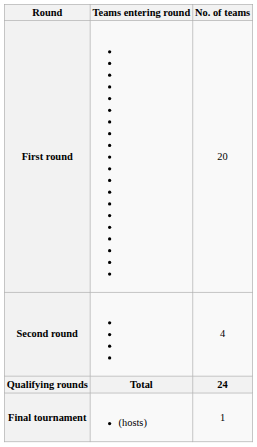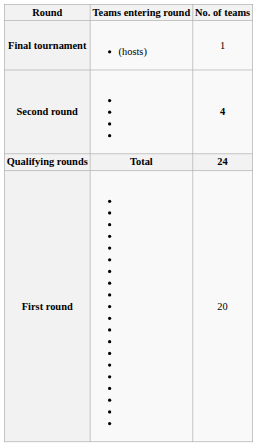rows swapped: First round <-> Final tournament
Second round | No. of teams: normal -> bold
